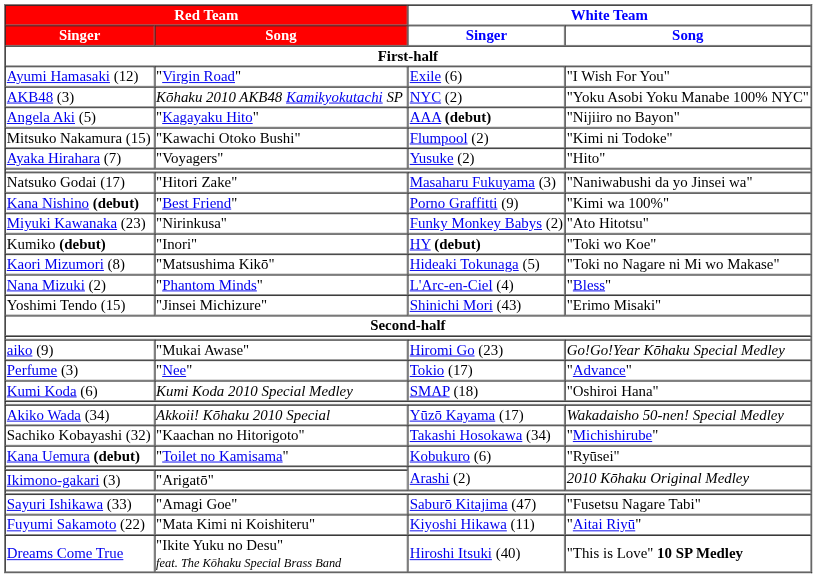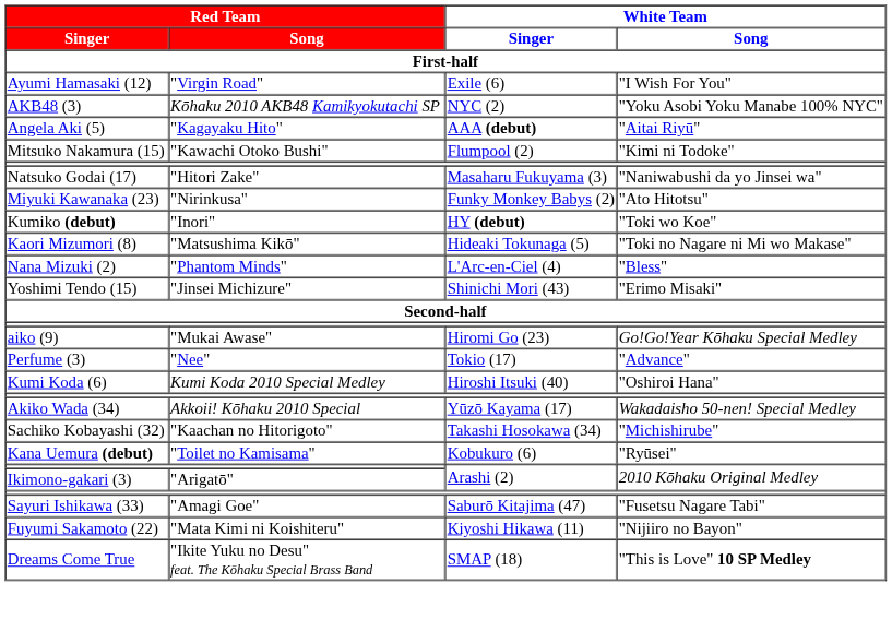Angela Aki (5) | White Team / Song: "Nijiiro no Bayon" -> "Aitai Riyū"
- row: Ayaka Hirahara (7) | "Voyagers" | Yusuke (2) | "Hito"
- row: Kana Nishino (debut) | "Best Friend" | Porno Graffitti (9) | "Kimi wa 100%"
Kumi Koda (6) | White Team / Singer: SMAP (18) -> Hiroshi Itsuki (40)
Fuyumi Sakamoto (22) | White Team / Song: "Aitai Riyū" -> "Nijiiro no Bayon"
Dreams Come True | White Team / Singer: Hiroshi Itsuki (40) -> SMAP (18)
